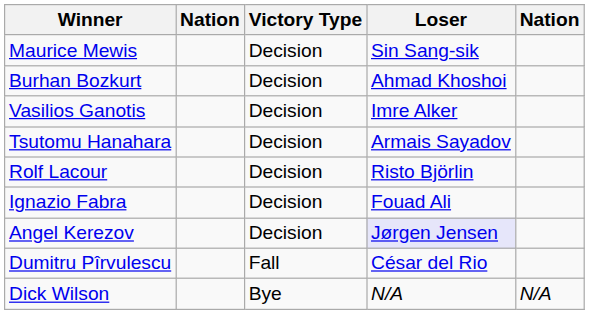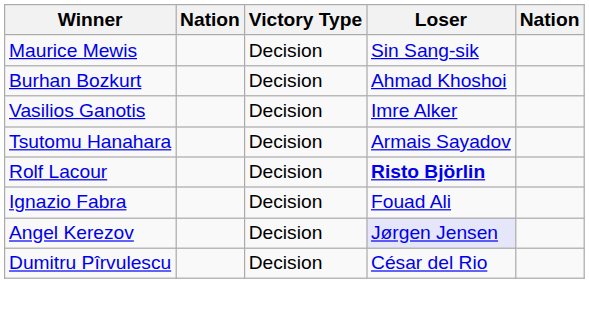Rolf Lacour | Loser: normal -> bold
Dumitru Pîrvulescu | Victory Type: Fall -> Decision
- row: Dick Wilson | Bye | N/A | N/A
